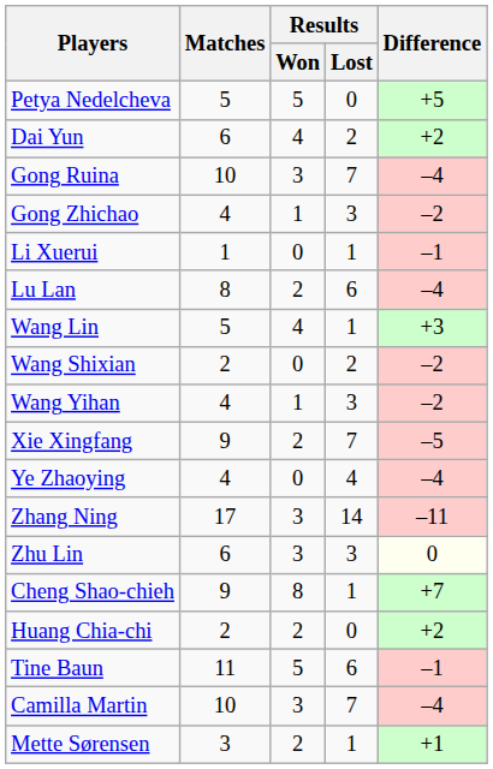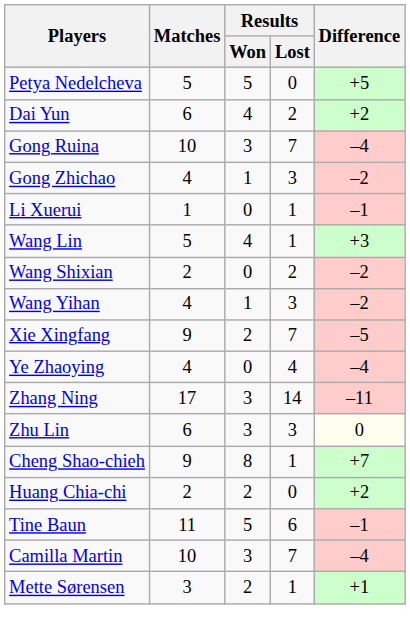- row: Lu Lan | 8 | 2 | 6 | –4
